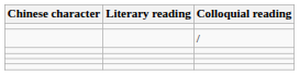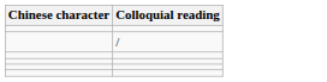- column: Literary reading
